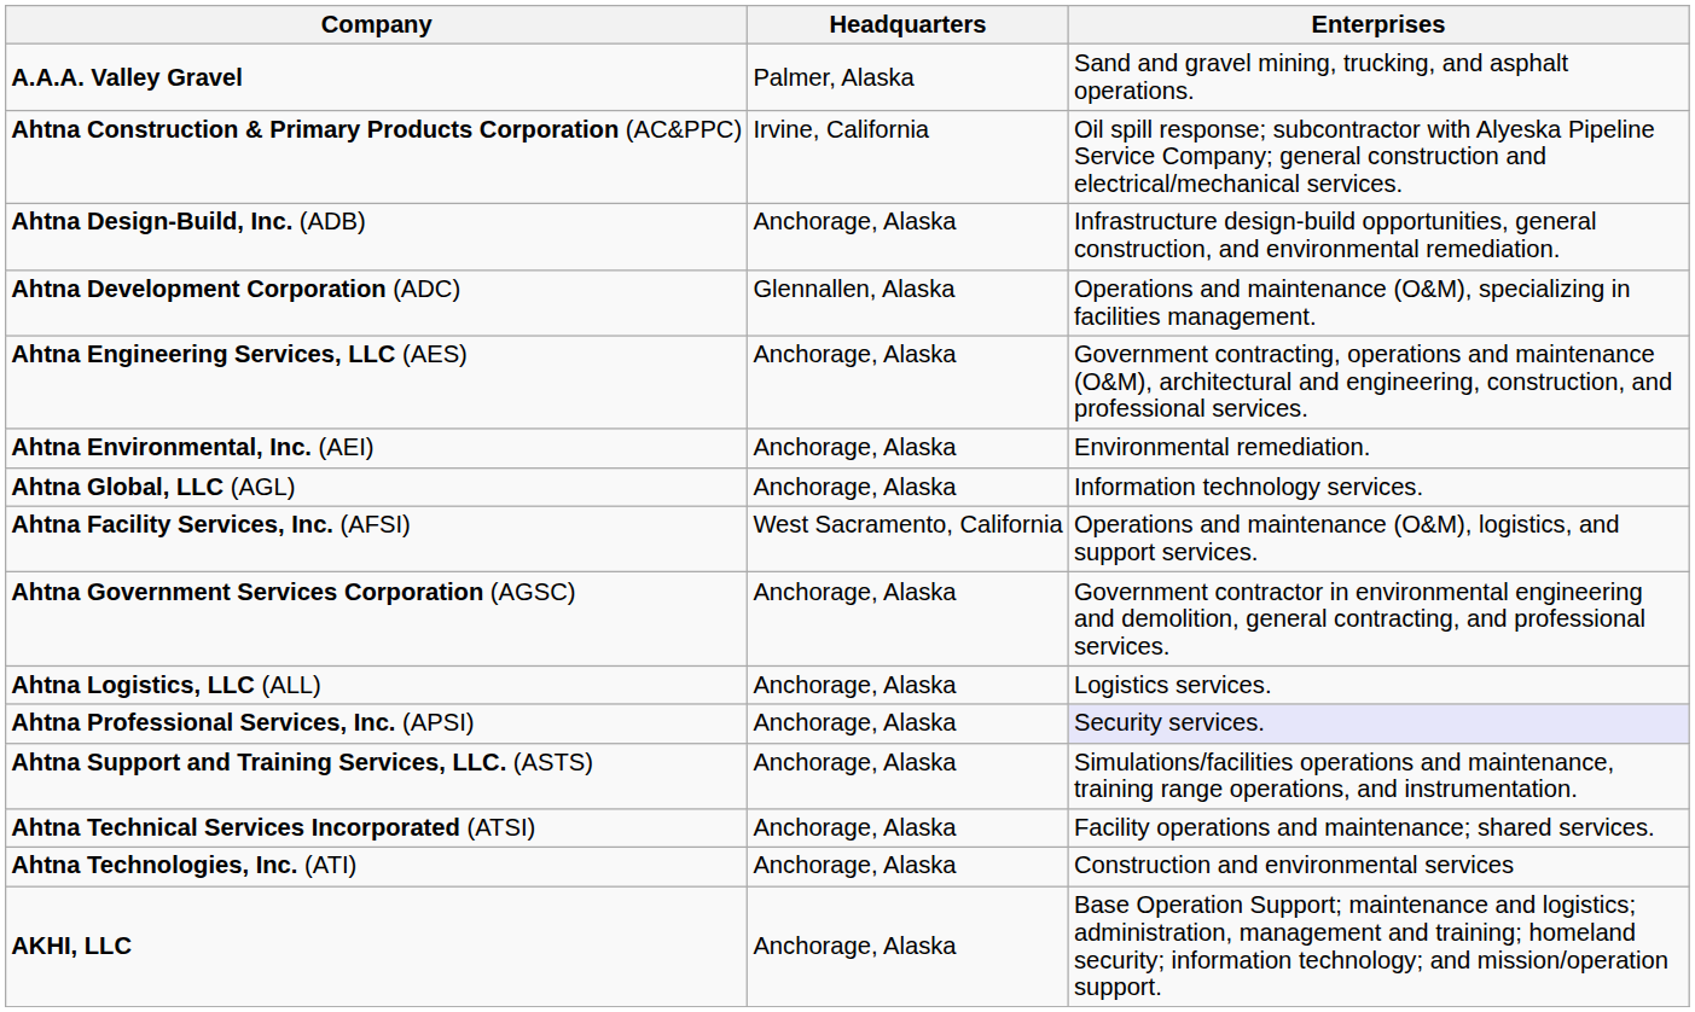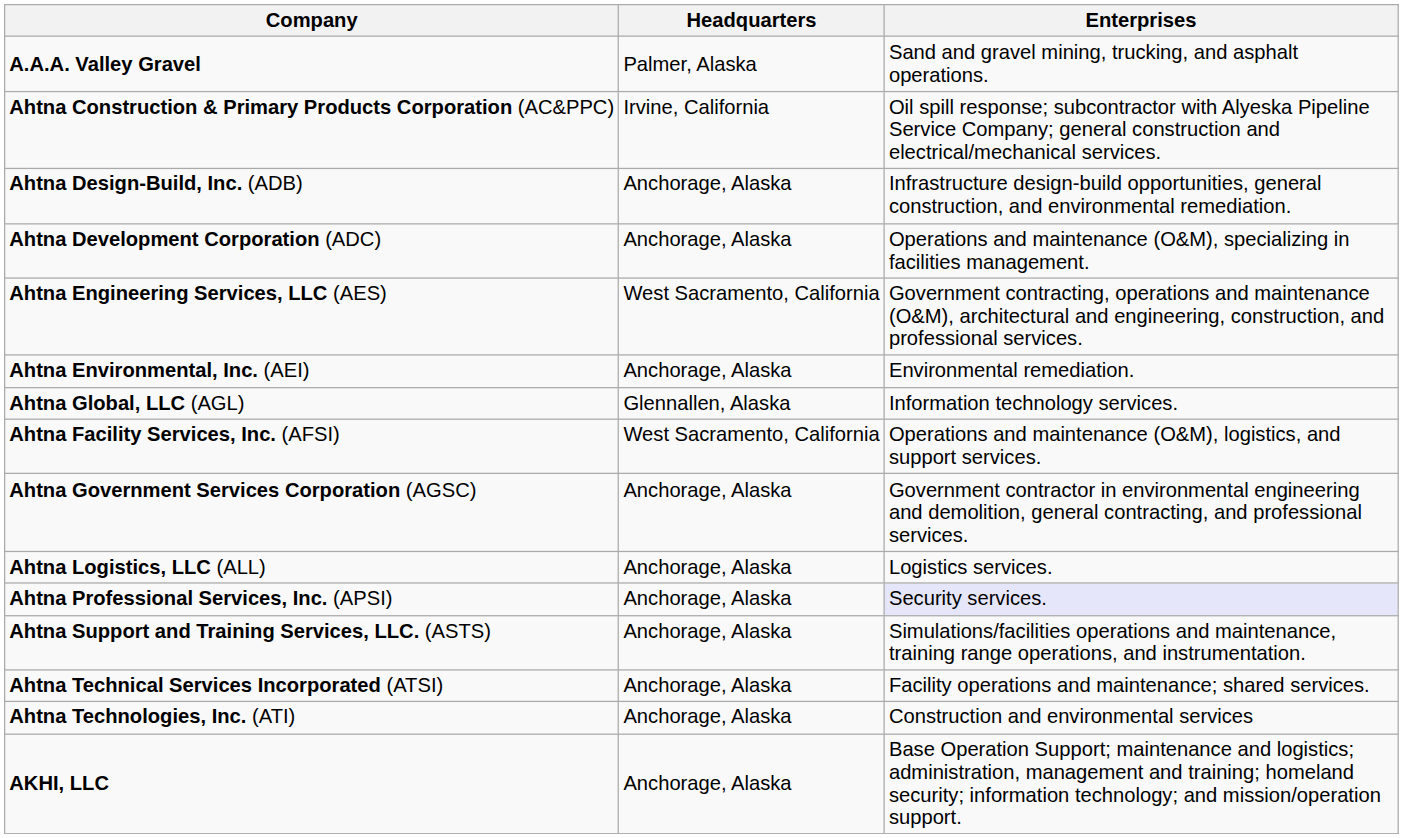Ahtna Development Corporation (ADC) | Headquarters: Glennallen, Alaska -> Anchorage, Alaska
Ahtna Engineering Services, LLC (AES) | Headquarters: Anchorage, Alaska -> West Sacramento, California
Ahtna Global, LLC (AGL) | Headquarters: Anchorage, Alaska -> Glennallen, Alaska
